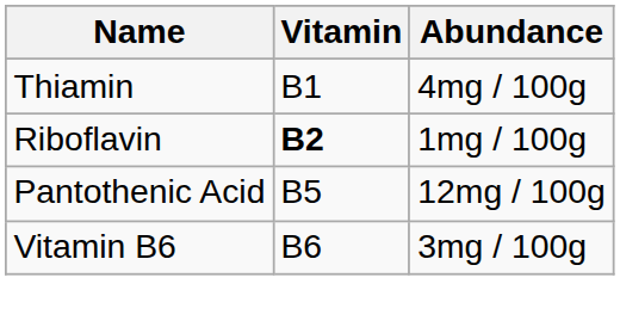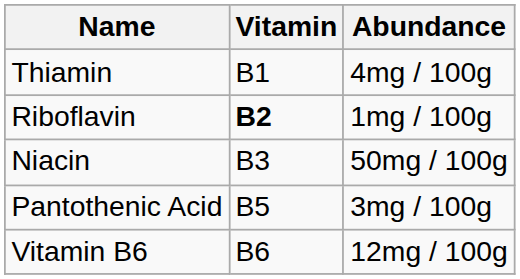+ row: Niacin | B3 | 50mg / 100g
Pantothenic Acid | Abundance: 12mg / 100g -> 3mg / 100g
Vitamin B6 | Abundance: 3mg / 100g -> 12mg / 100g
